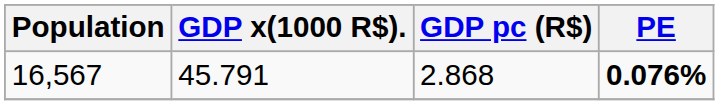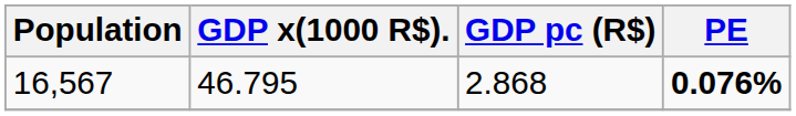16,567 | GDP x(1000 R$).: 45.791 -> 46.795
